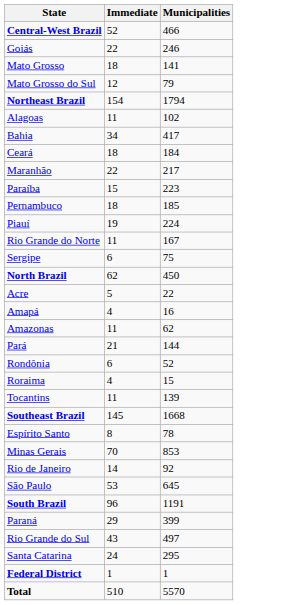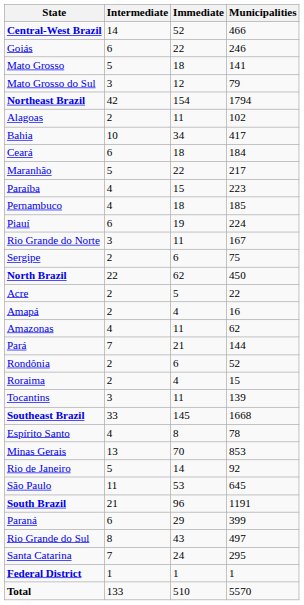+ column: Intermediate | 14 | 6 | 5 | 3 | 42 | 2 | 10 | 6 | 5 | 4 | 4 | 6 | 3 | 2 | 22 | 2 | 2 | 4 | 7 | 2 | 2 | 3 | 33 | 4 | 13 | 5 | 11 | 21 | 6 | 8 | 7 | 1 | 133
